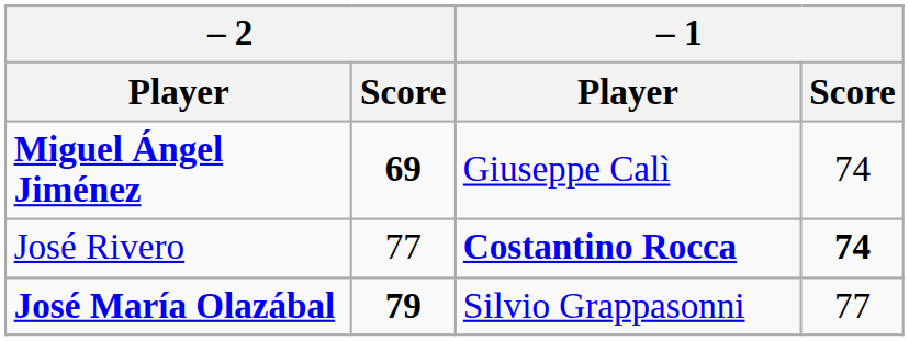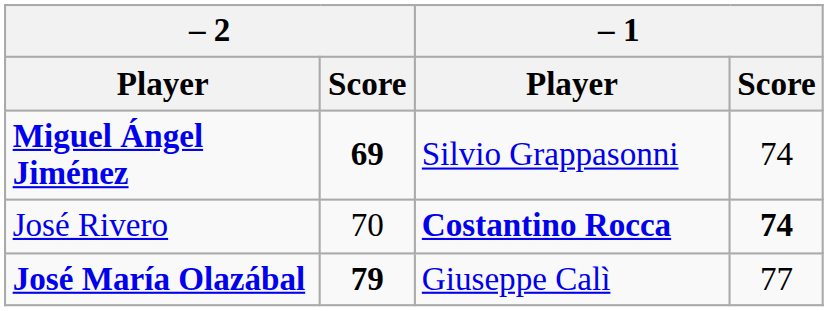Miguel Ángel Jiménez | – 1 / Player: Giuseppe Calì -> Silvio Grappasonni
José Rivero | – 2 / Score: 77 -> 70
José María Olazábal | – 1 / Player: Silvio Grappasonni -> Giuseppe Calì
